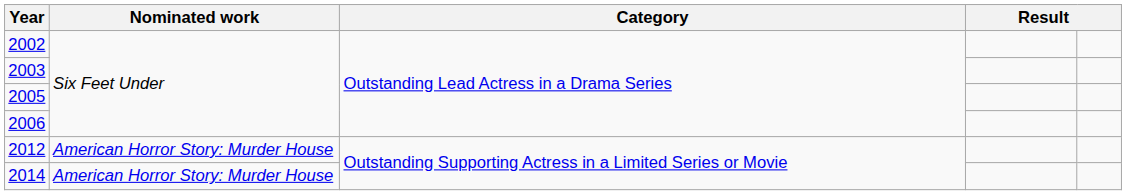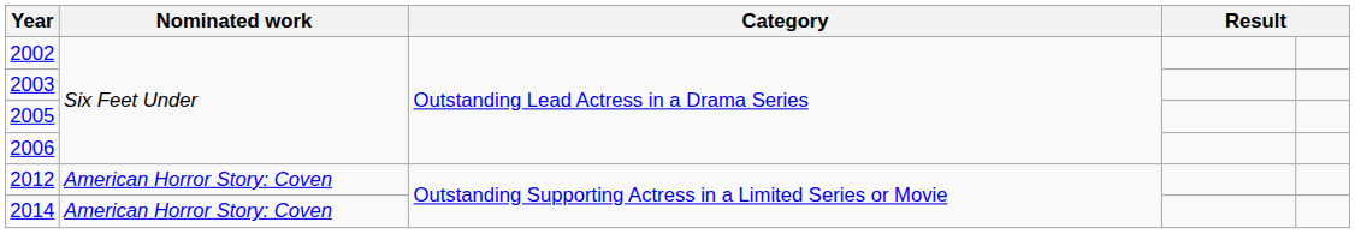2012 | Nominated work: American Horror Story: Murder House -> American Horror Story: Coven
2014 | Nominated work: American Horror Story: Murder House -> American Horror Story: Coven
